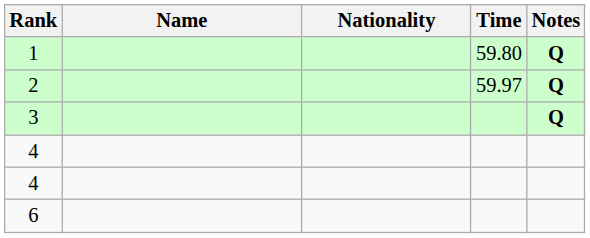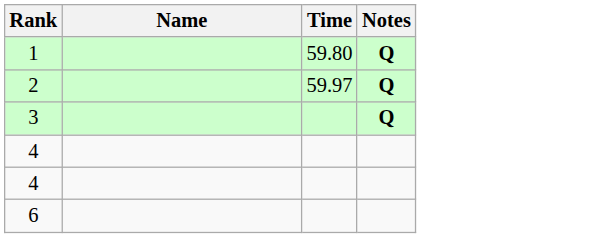- column: Nationality
